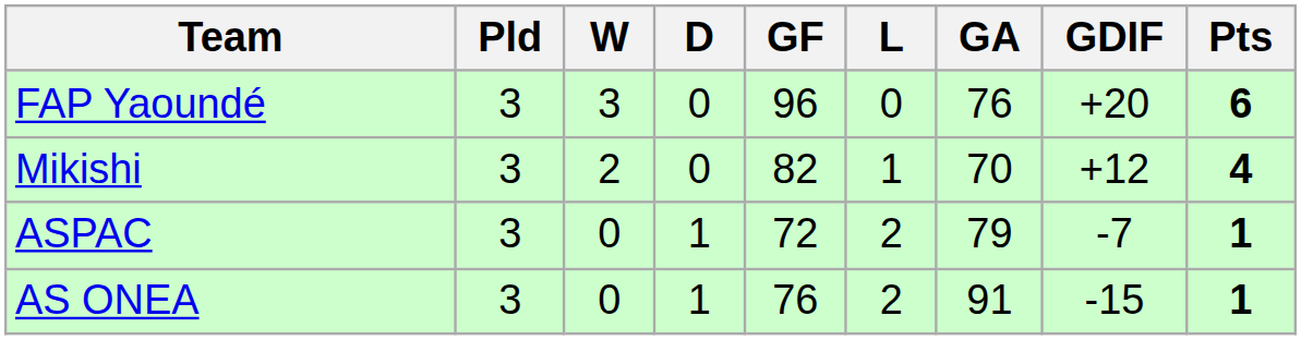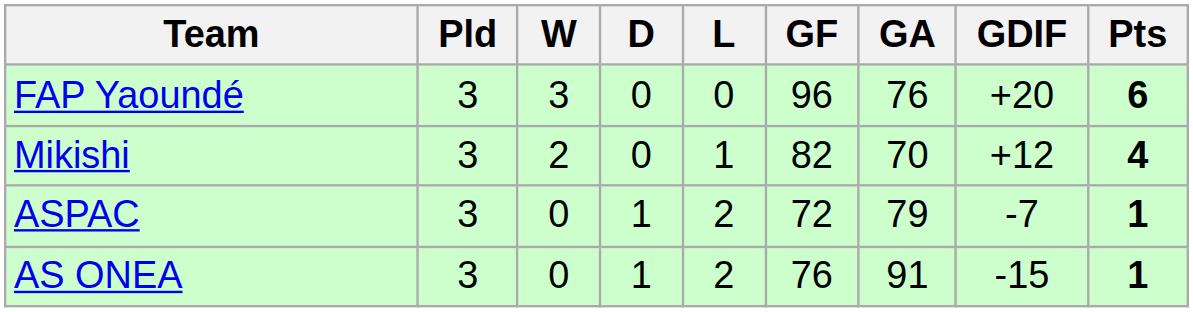columns swapped: L <-> GF
